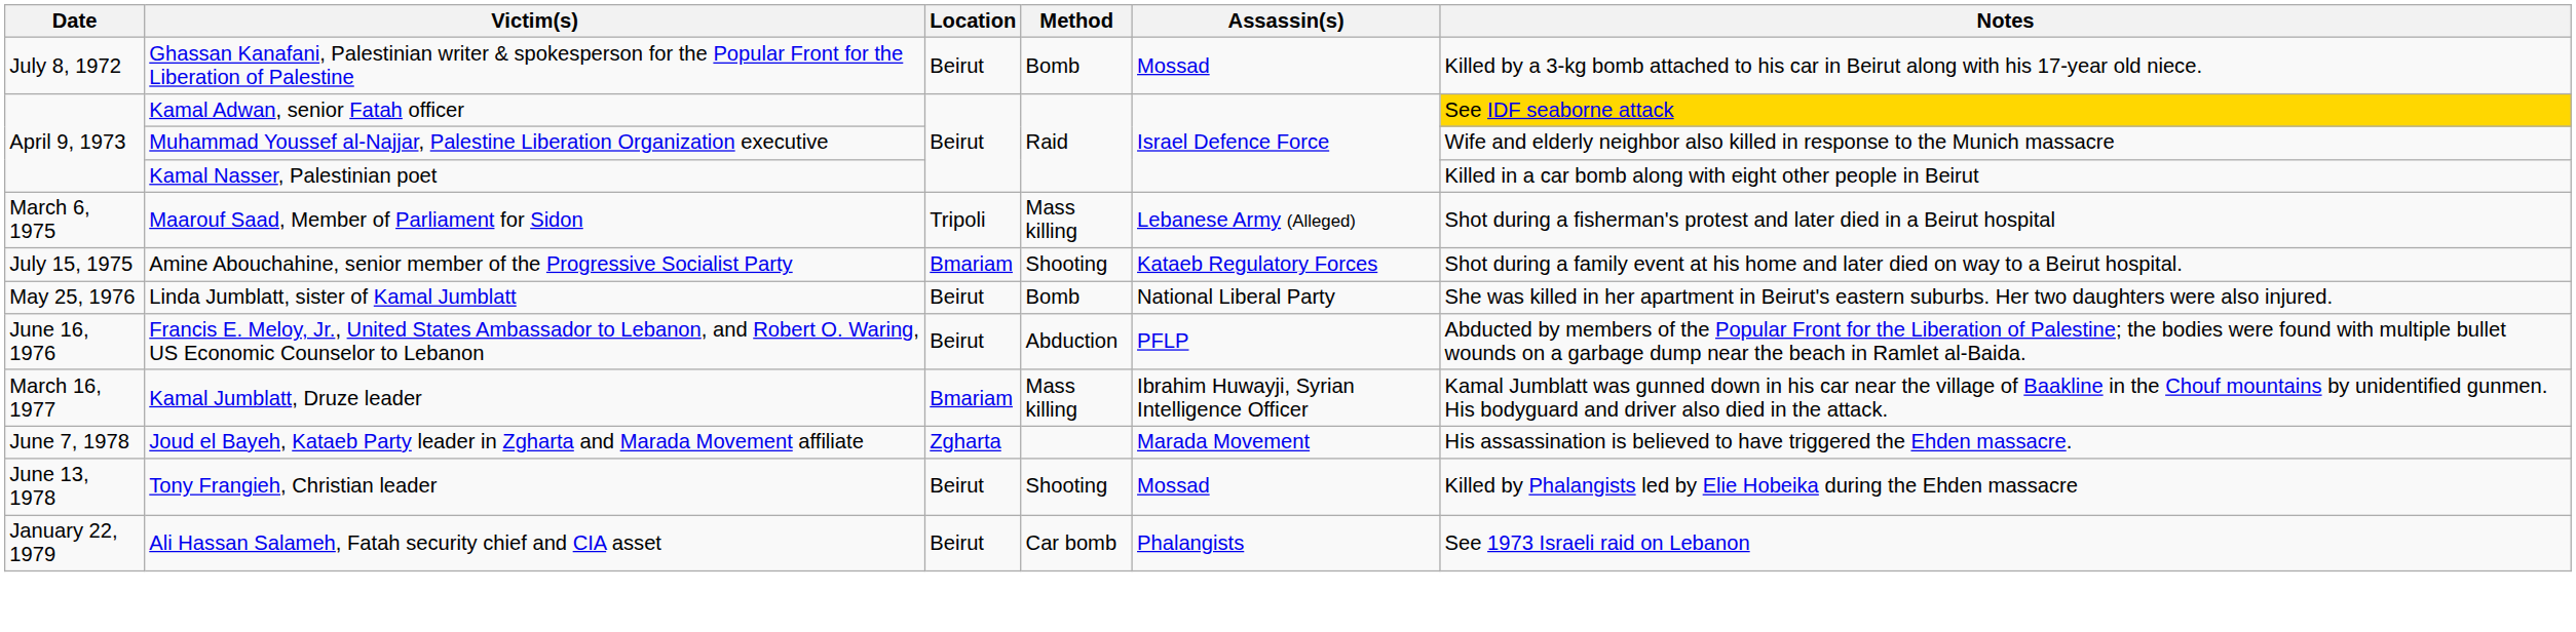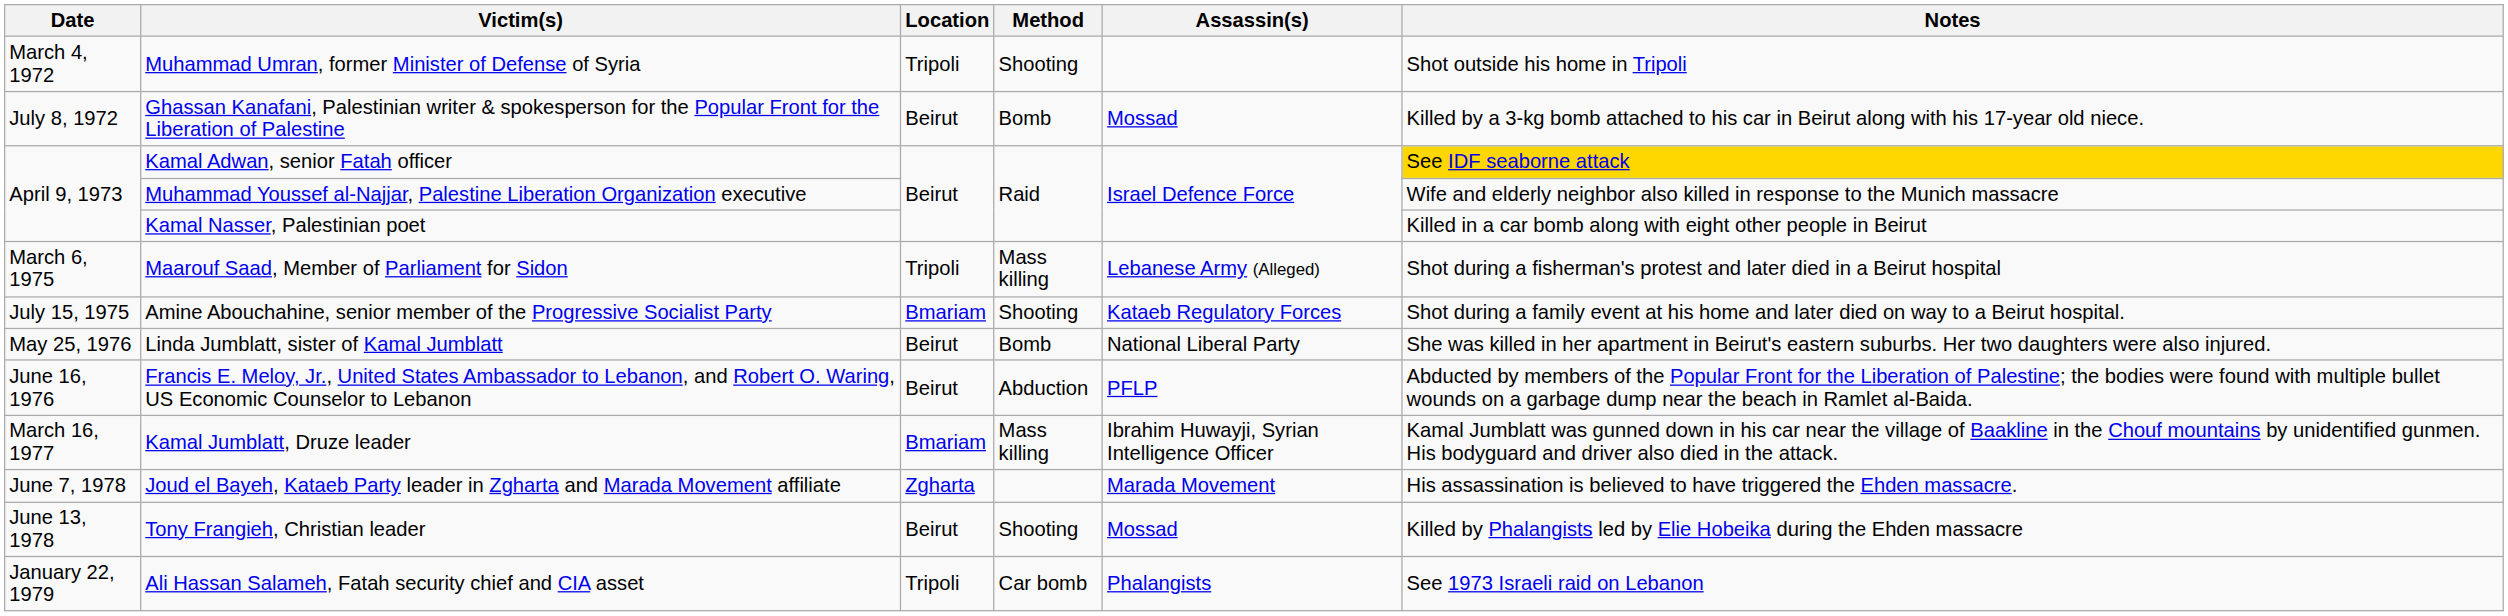+ row: March 4, 1972 | Muhammad Umran, former Minister of Defense of Syria | Tripoli | Shooting | Shot outside his home in Tripoli
Ali Hassan Salameh, Fatah security chief and CIA asset | Location: Beirut -> Tripoli
